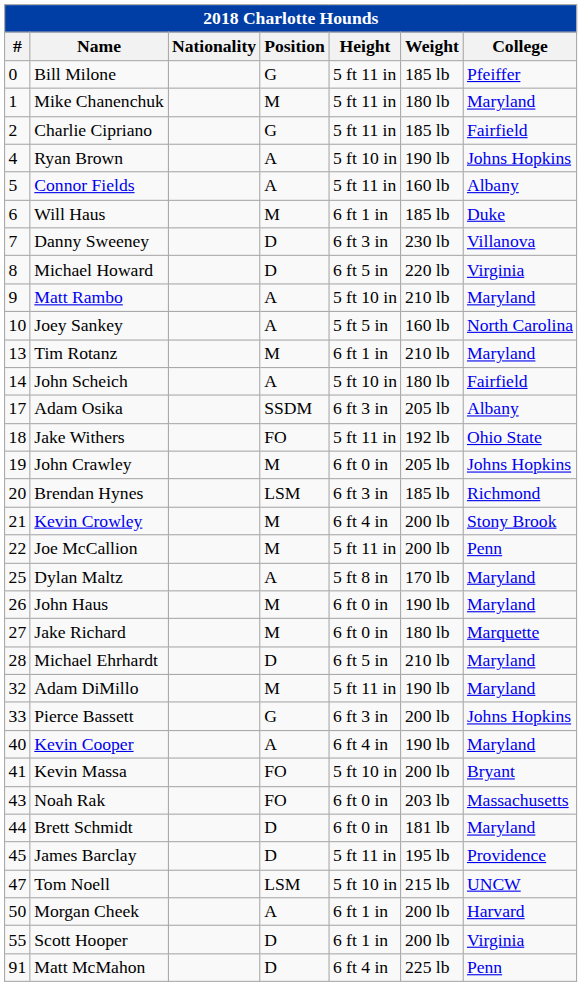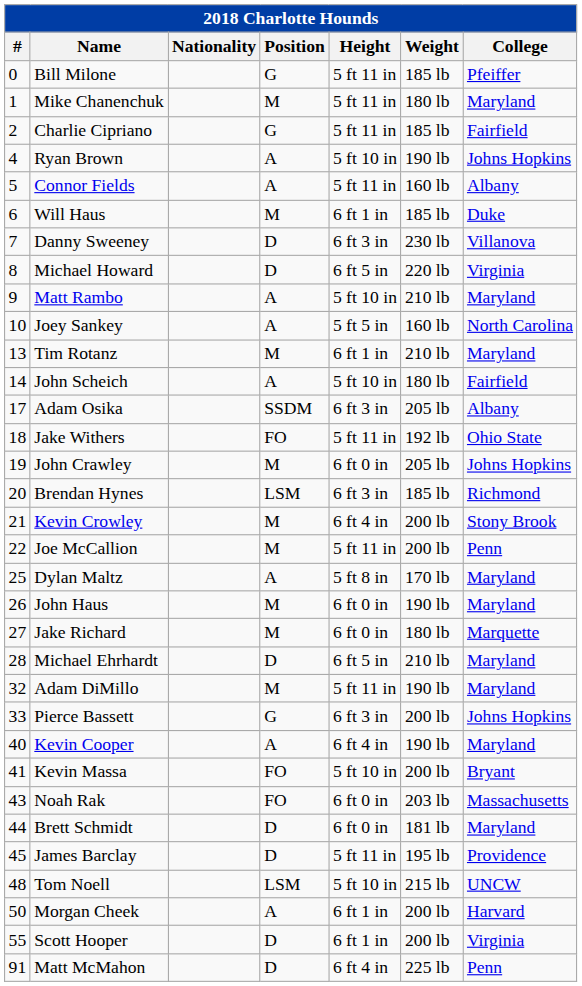Tom Noell | #: 47 -> 48
